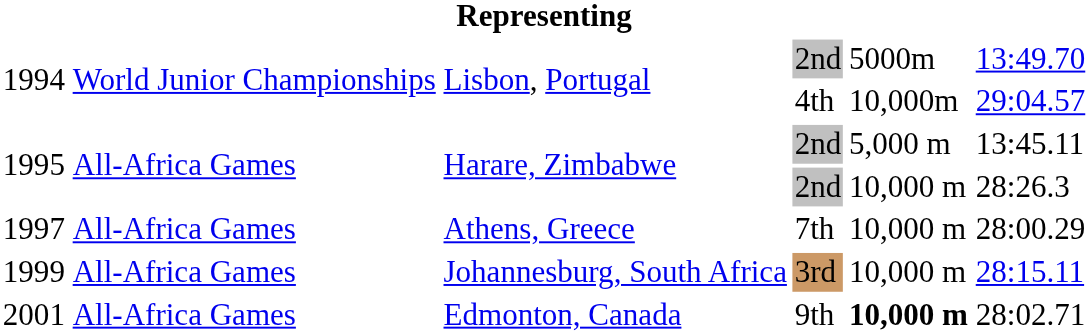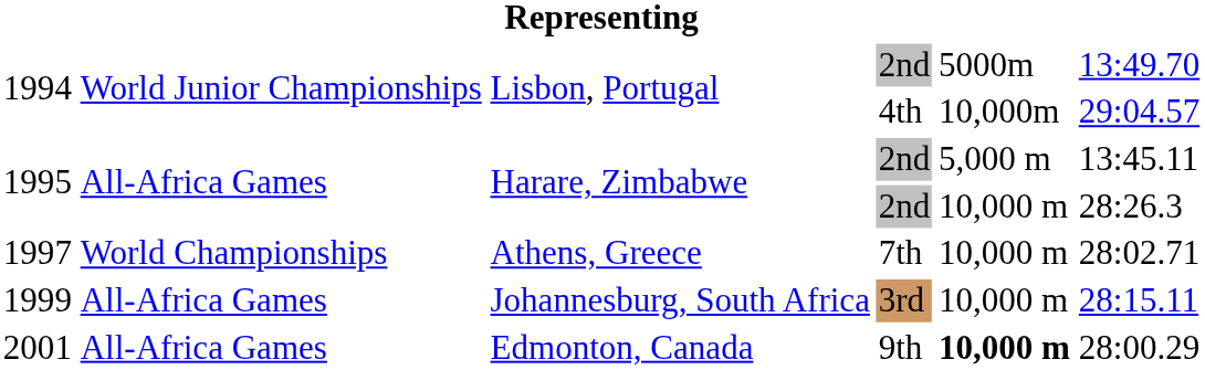1997 | column 2: All-Africa Games -> World Championships
1997 | column 6: 28:00.29 -> 28:02.71
2001 | column 6: 28:02.71 -> 28:00.29
